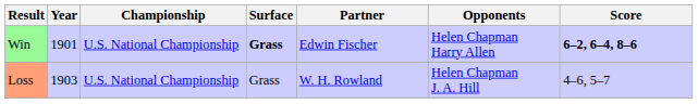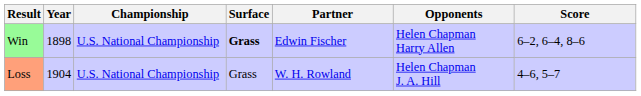Win | Year: 1901 -> 1898
Win | Score: bold -> normal
Loss | Year: 1903 -> 1904
